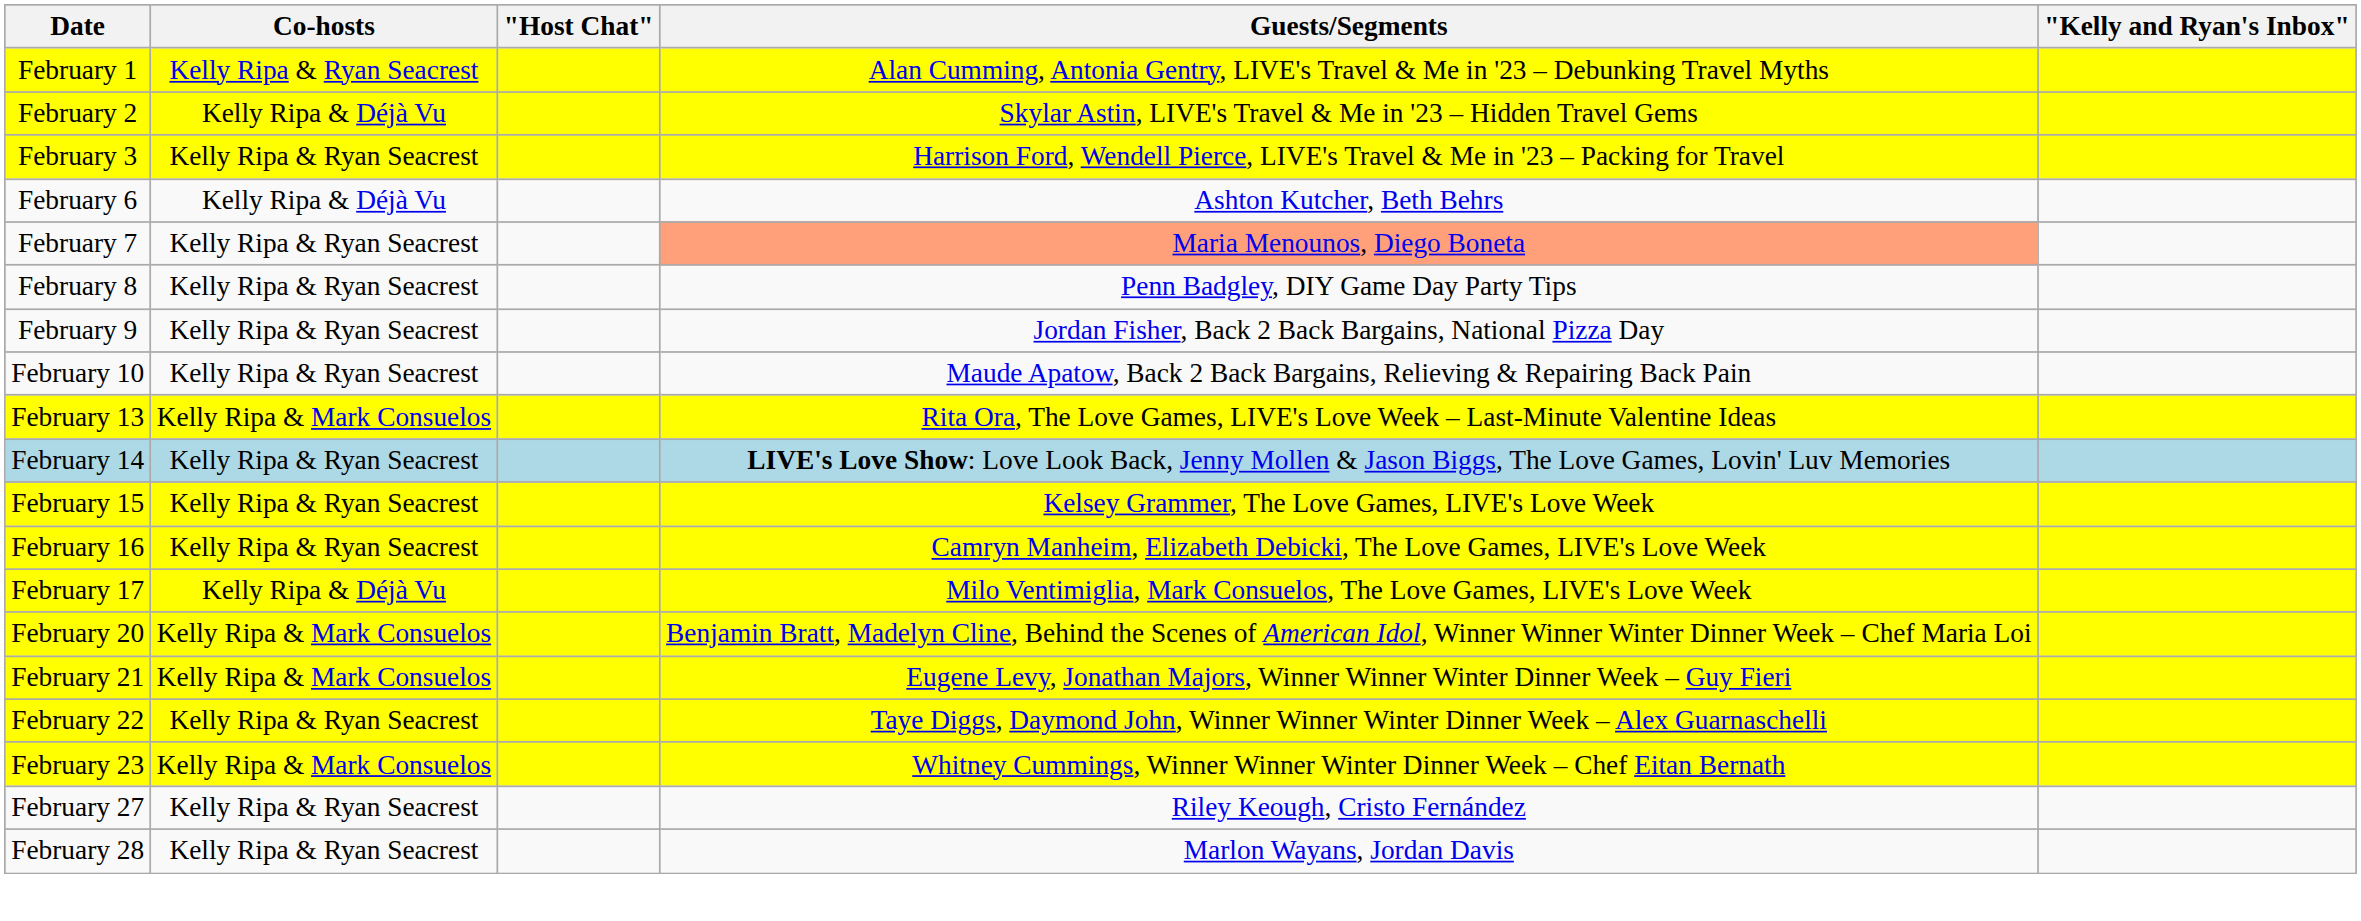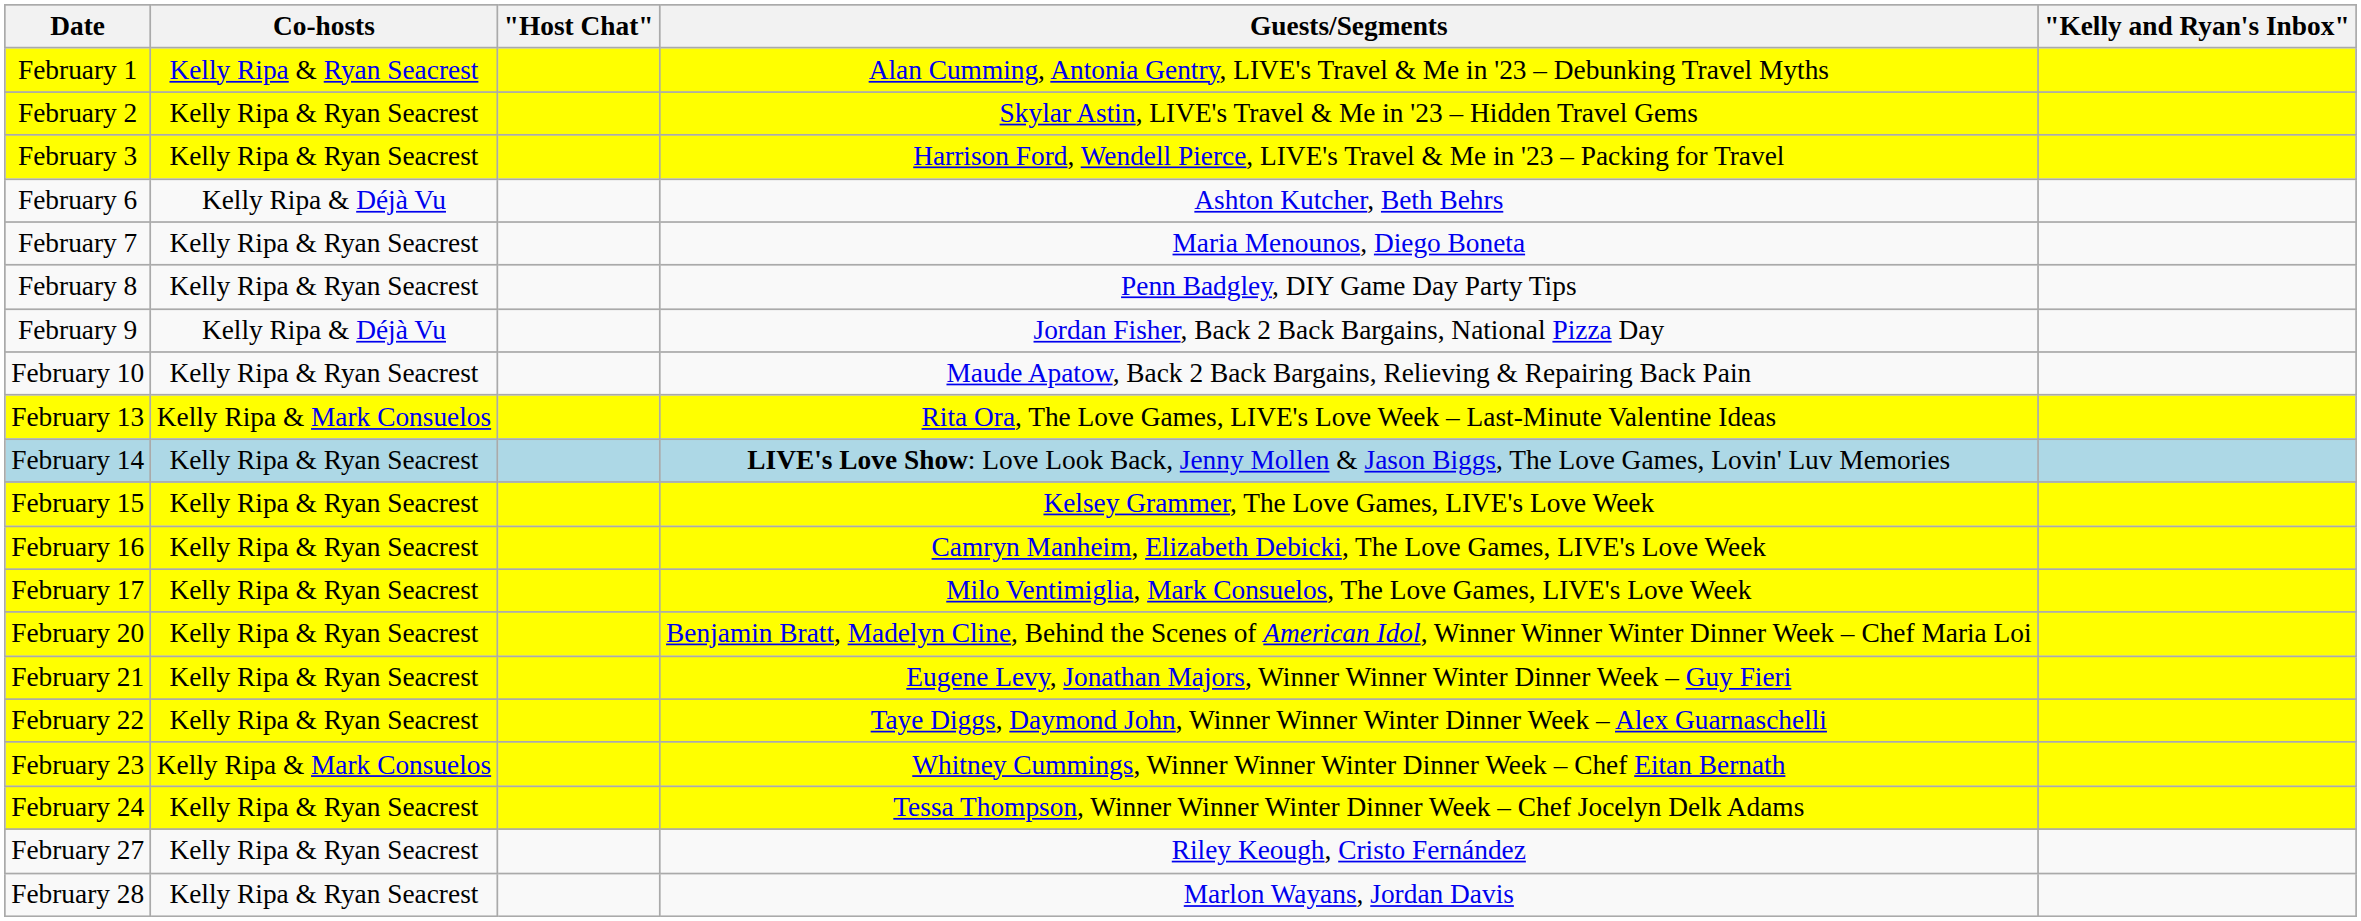February 2 | Co-hosts: Kelly Ripa & Déjà Vu -> Kelly Ripa & Ryan Seacrest
February 7 | Guests/Segments: lightsalmon background -> no background
February 9 | Co-hosts: Kelly Ripa & Ryan Seacrest -> Kelly Ripa & Déjà Vu
February 17 | Co-hosts: Kelly Ripa & Déjà Vu -> Kelly Ripa & Ryan Seacrest
February 20 | Co-hosts: Kelly Ripa & Mark Consuelos -> Kelly Ripa & Ryan Seacrest
February 21 | Co-hosts: Kelly Ripa & Mark Consuelos -> Kelly Ripa & Ryan Seacrest
+ row: February 24 | Kelly Ripa & Ryan Seacrest | Tessa Thompson, Winner Winner Winter Dinner Week – Chef Jocelyn Delk Adams
